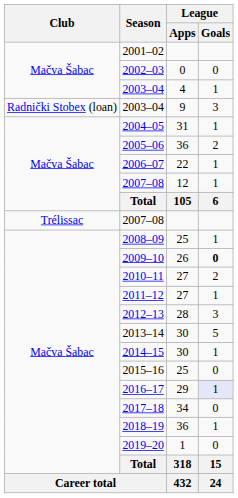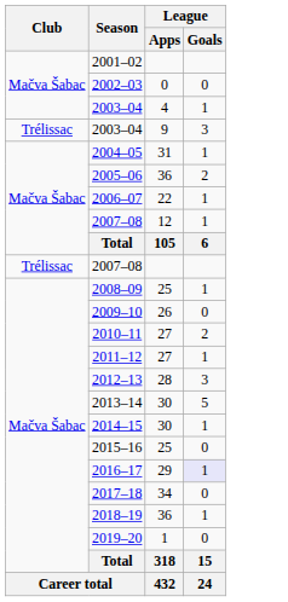2003–04 / 9 | Club: Radnički Stobex (loan) -> Trélissac
2009–10 | League / Goals: bold -> normal
